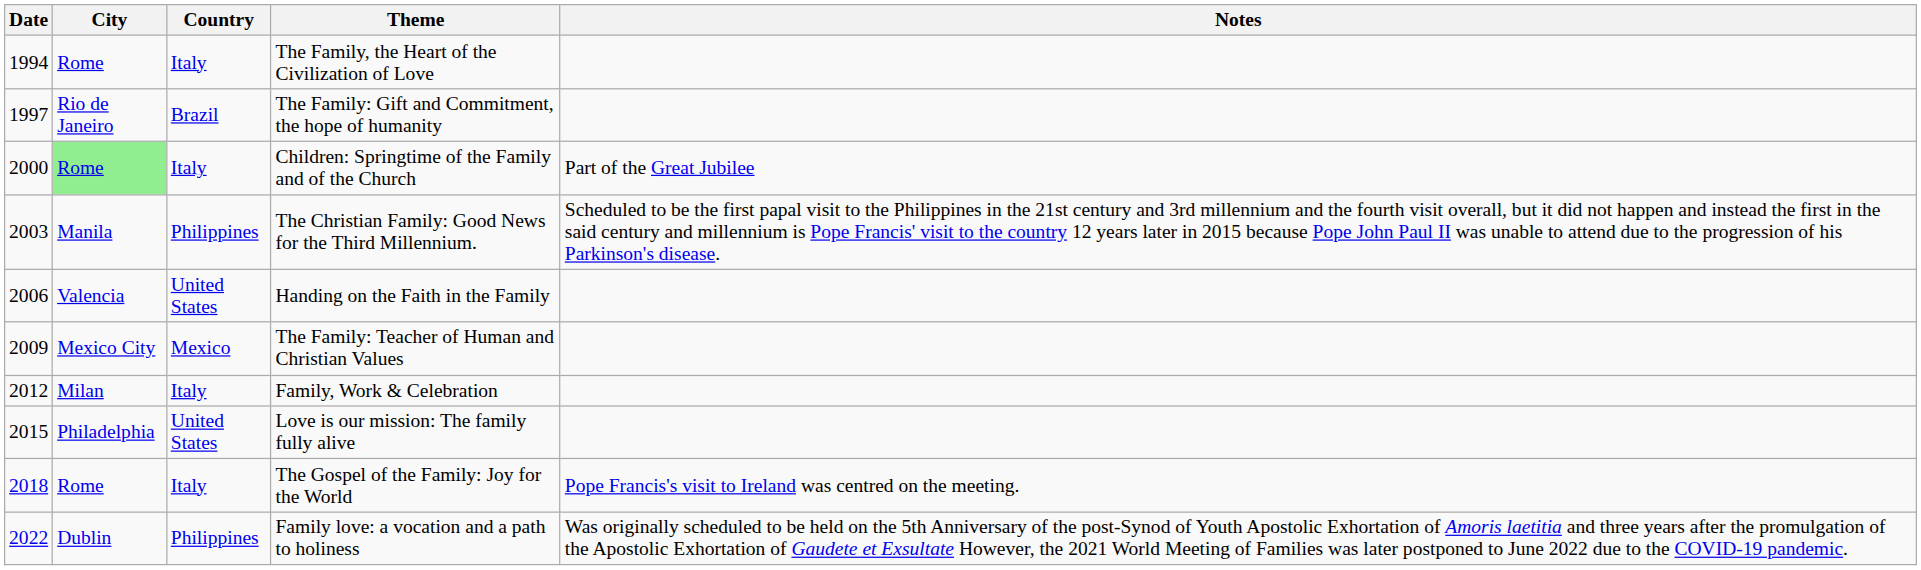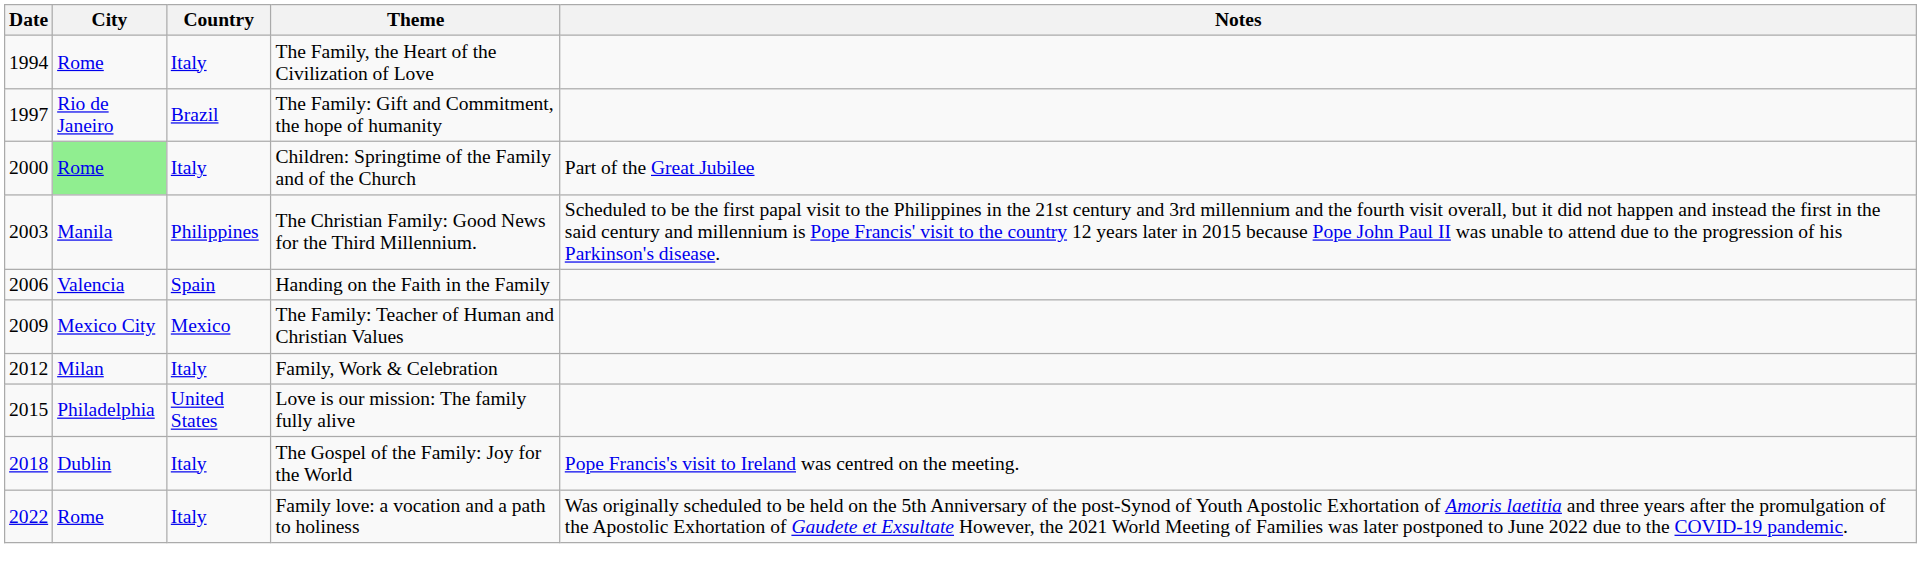Handing on the Faith in the Family | Country: United States -> Spain
The Gospel of the Family: Joy for the World | City: Rome -> Dublin
Family love: a vocation and a path to holiness | City: Dublin -> Rome
Family love: a vocation and a path to holiness | Country: Philippines -> Italy
